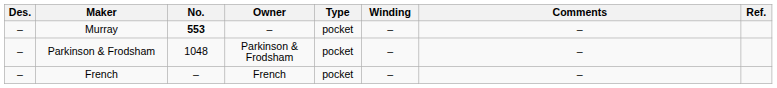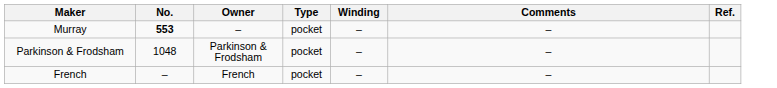- column: Des. | – | – | –
